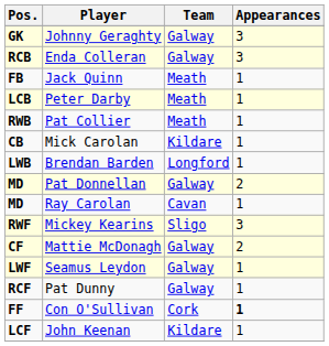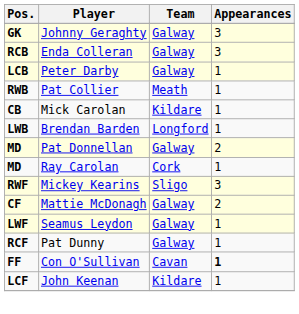- row: FB | Jack Quinn | Meath | 1
Peter Darby | Team: Meath -> Galway
Ray Carolan | Team: Cavan -> Cork
Con O'Sullivan | Team: Cork -> Cavan
